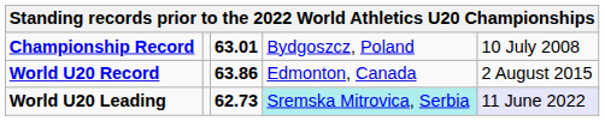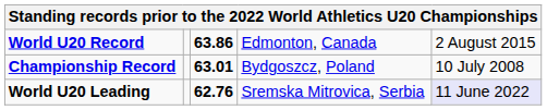rows swapped: World U20 Record <-> Championship Record
World U20 Leading | column 3: 62.73 -> 62.76
World U20 Leading | column 4: paleturquoise background -> no background
